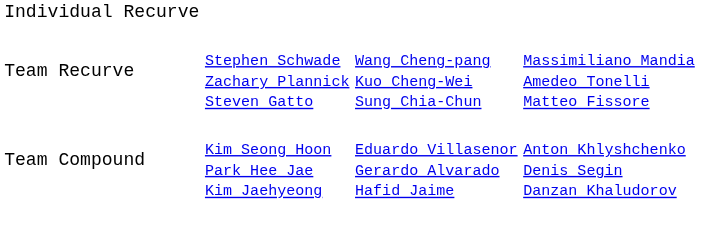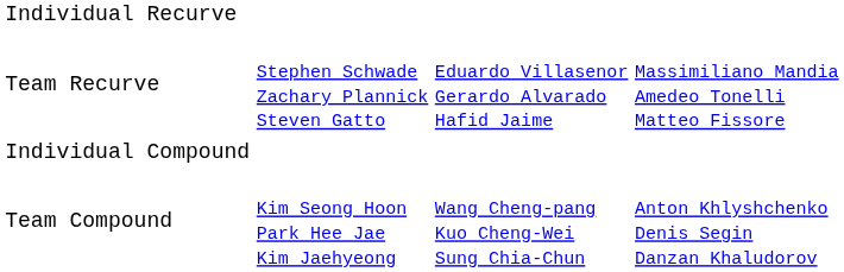Team Recurve | column 3: Wang Cheng-pang Kuo Cheng-Wei Sung Chia-Chun -> Eduardo Villasenor Gerardo Alvarado Hafid Jaime
+ row: Individual Compound
Team Compound | column 3: Eduardo Villasenor Gerardo Alvarado Hafid Jaime -> Wang Cheng-pang Kuo Cheng-Wei Sung Chia-Chun
